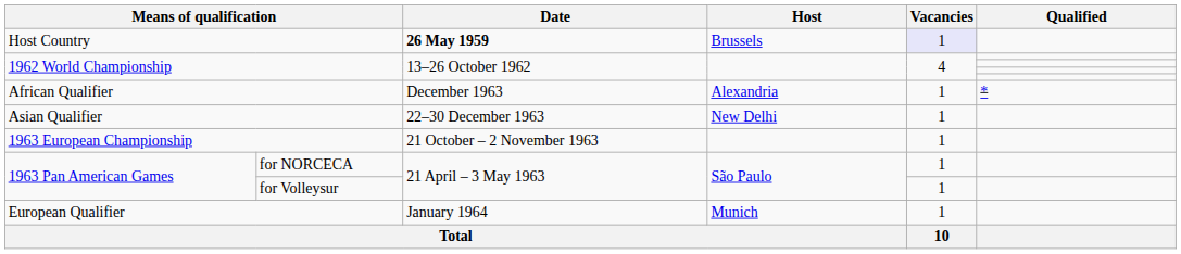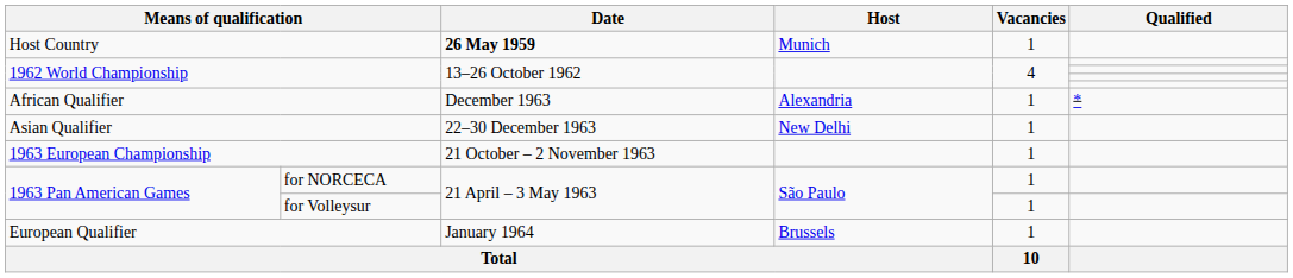Host Country | Host: Brussels -> Munich
Host Country | Vacancies: lavender background -> no background
European Qualifier | Host: Munich -> Brussels
